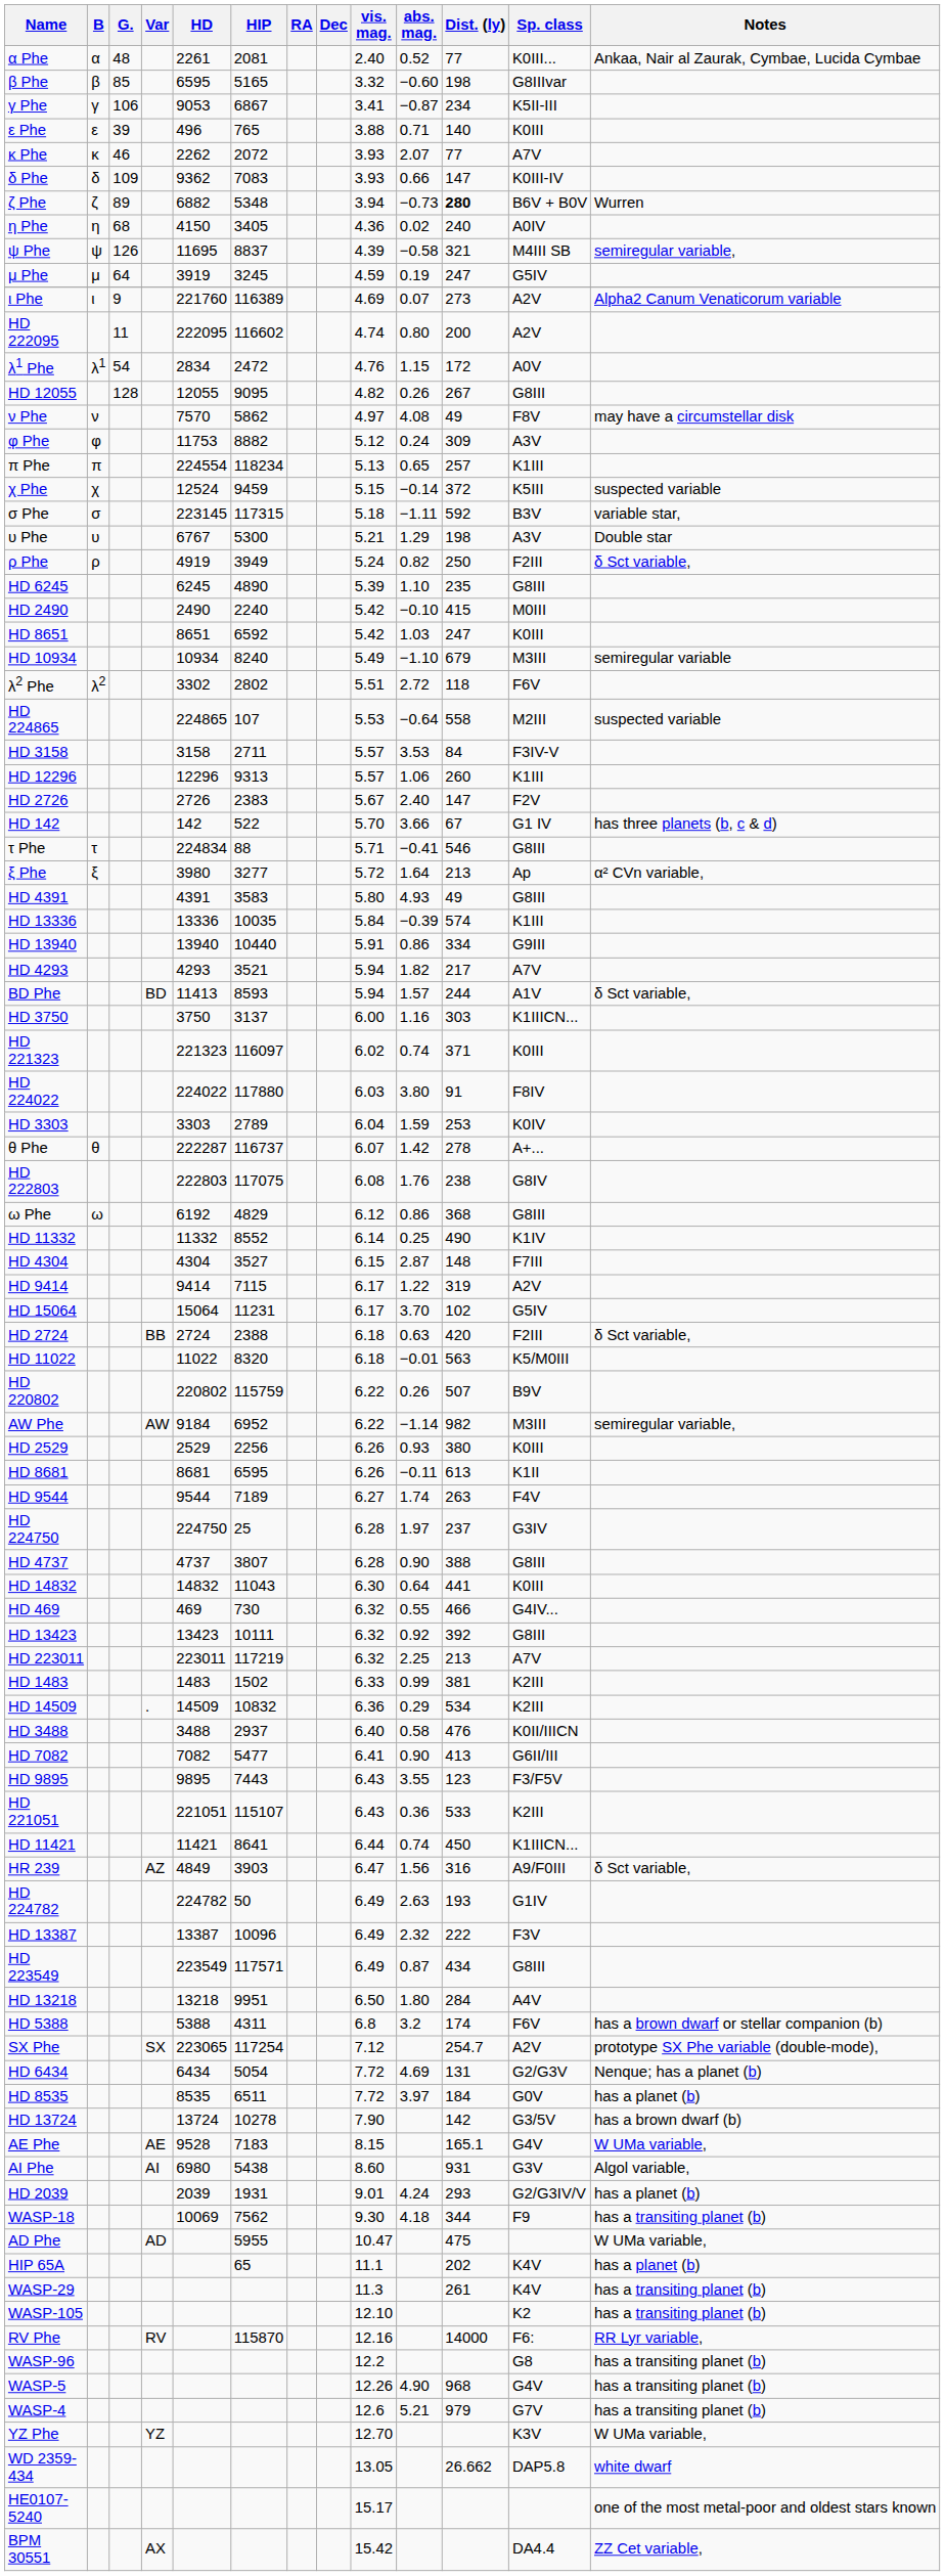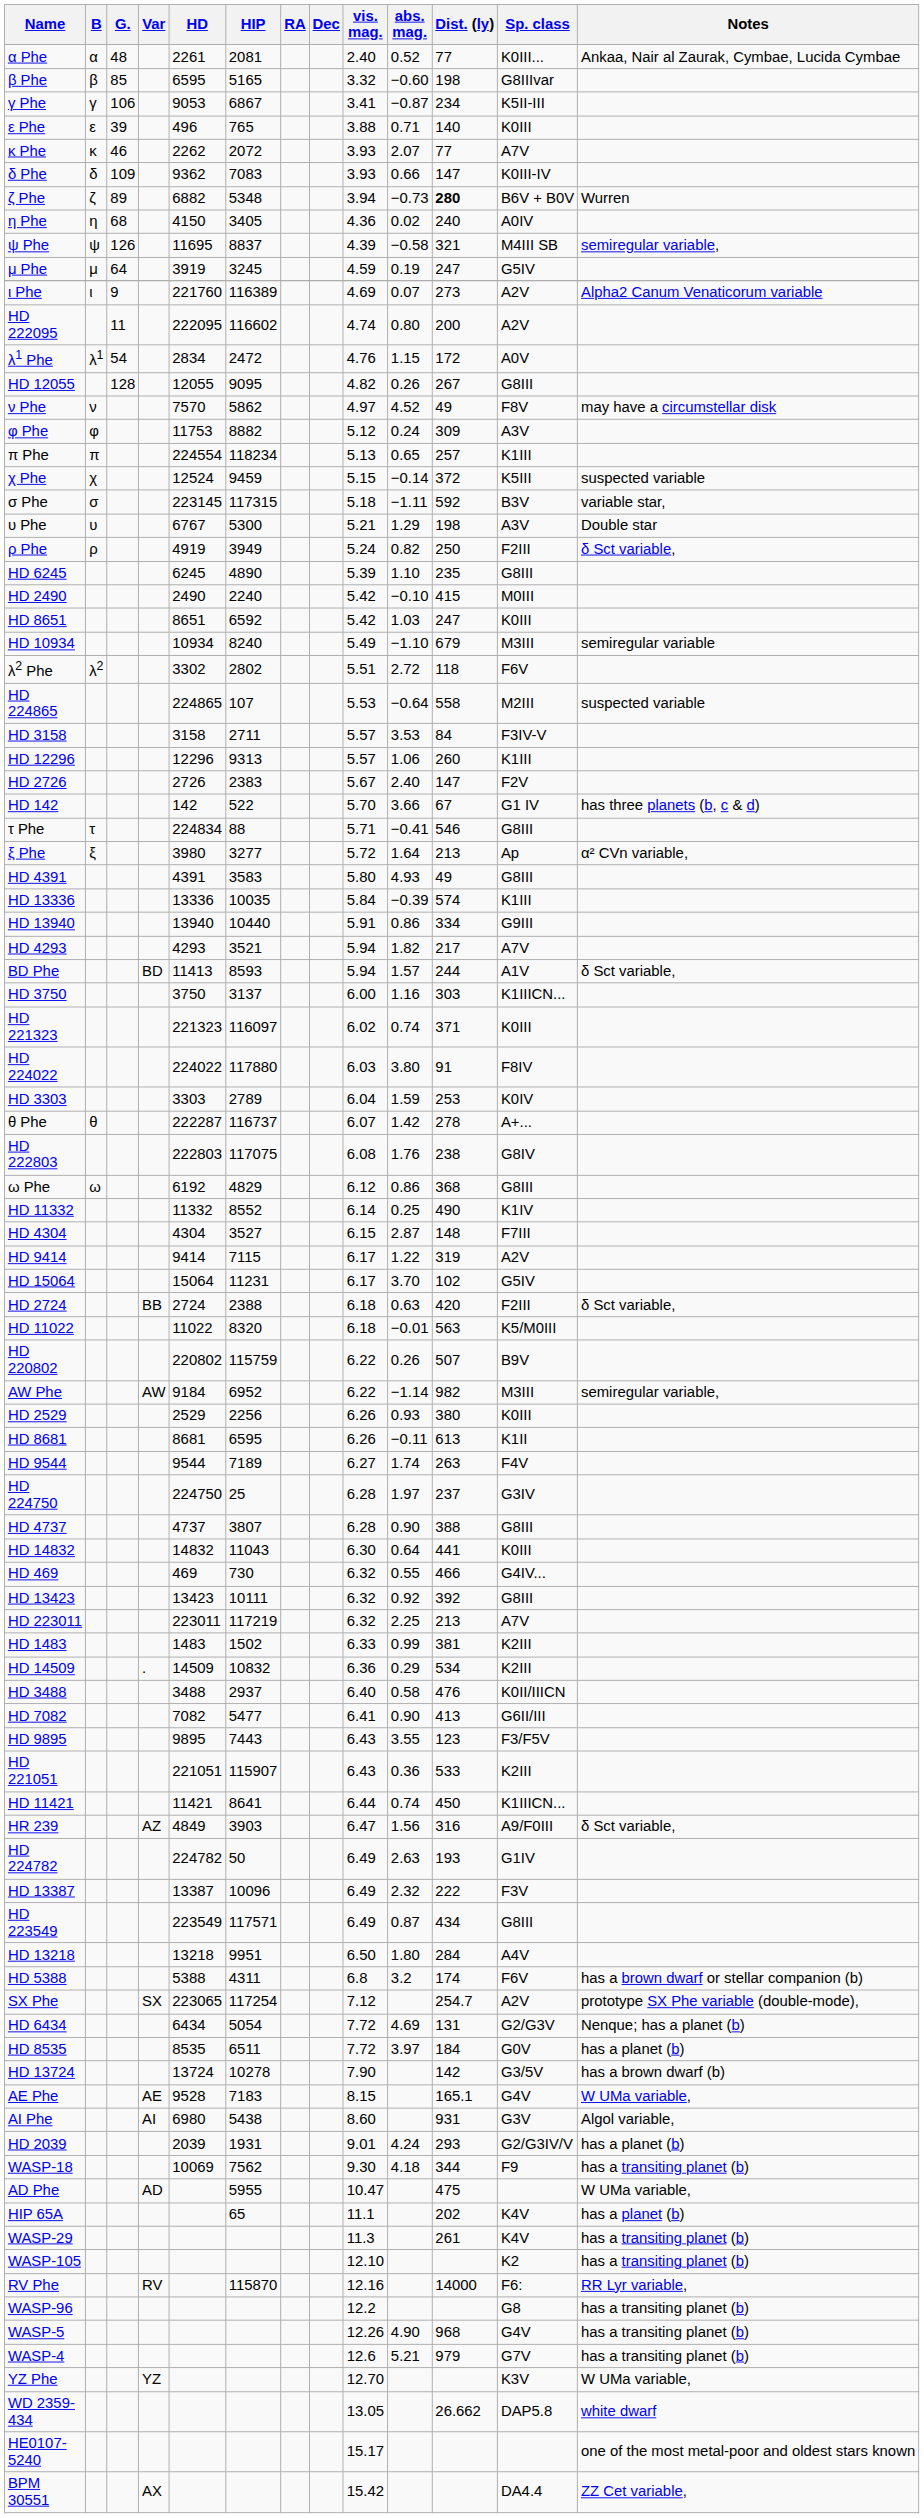ν Phe | abs. mag.: 4.08 -> 4.52
HD 221051 | HIP: 115107 -> 115907
